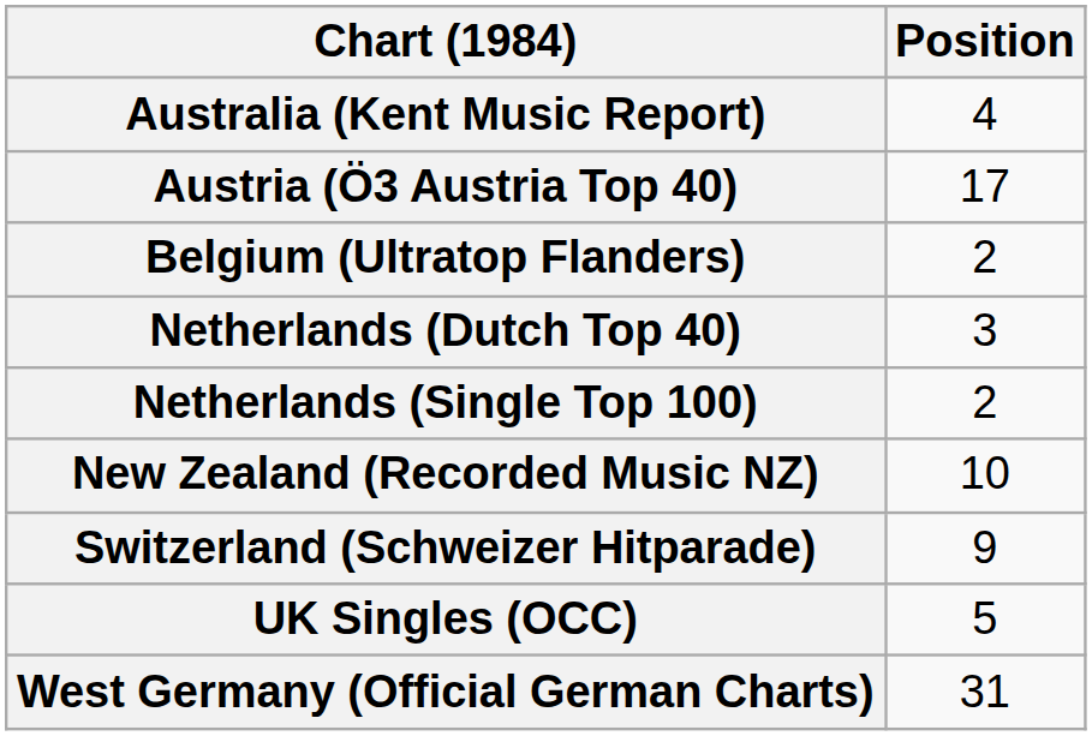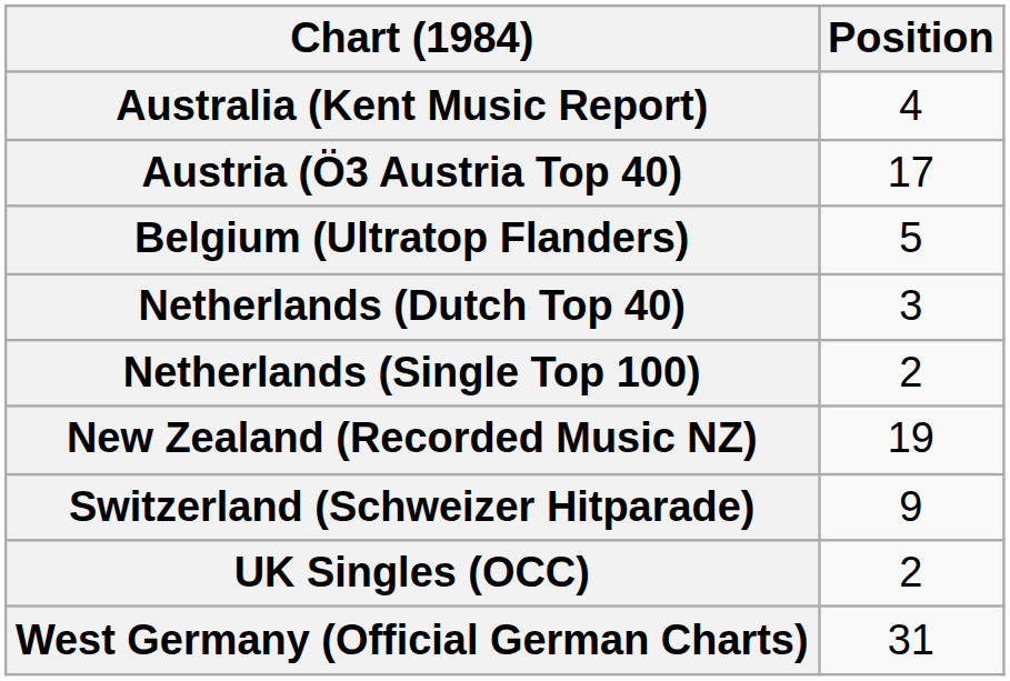Belgium (Ultratop Flanders) | Position: 2 -> 5
New Zealand (Recorded Music NZ) | Position: 10 -> 19
UK Singles (OCC) | Position: 5 -> 2
